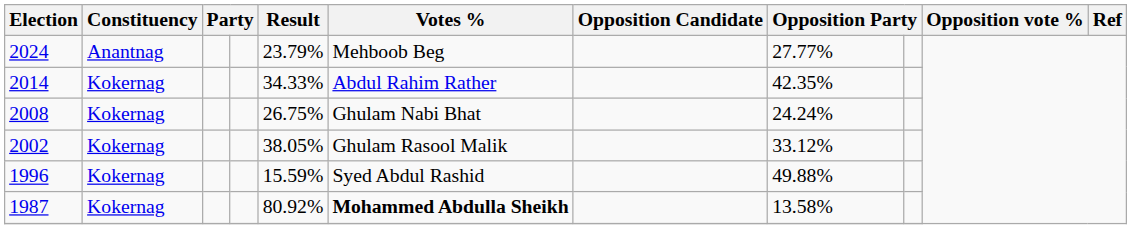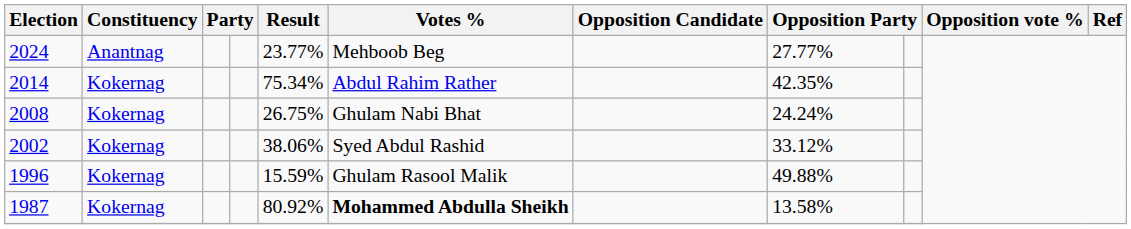2024 | Result: 23.79% -> 23.77%
2014 | Result: 34.33% -> 75.34%
2002 | Result: 38.05% -> 38.06%
2002 | Votes %: Ghulam Rasool Malik -> Syed Abdul Rashid
1996 | Votes %: Syed Abdul Rashid -> Ghulam Rasool Malik
